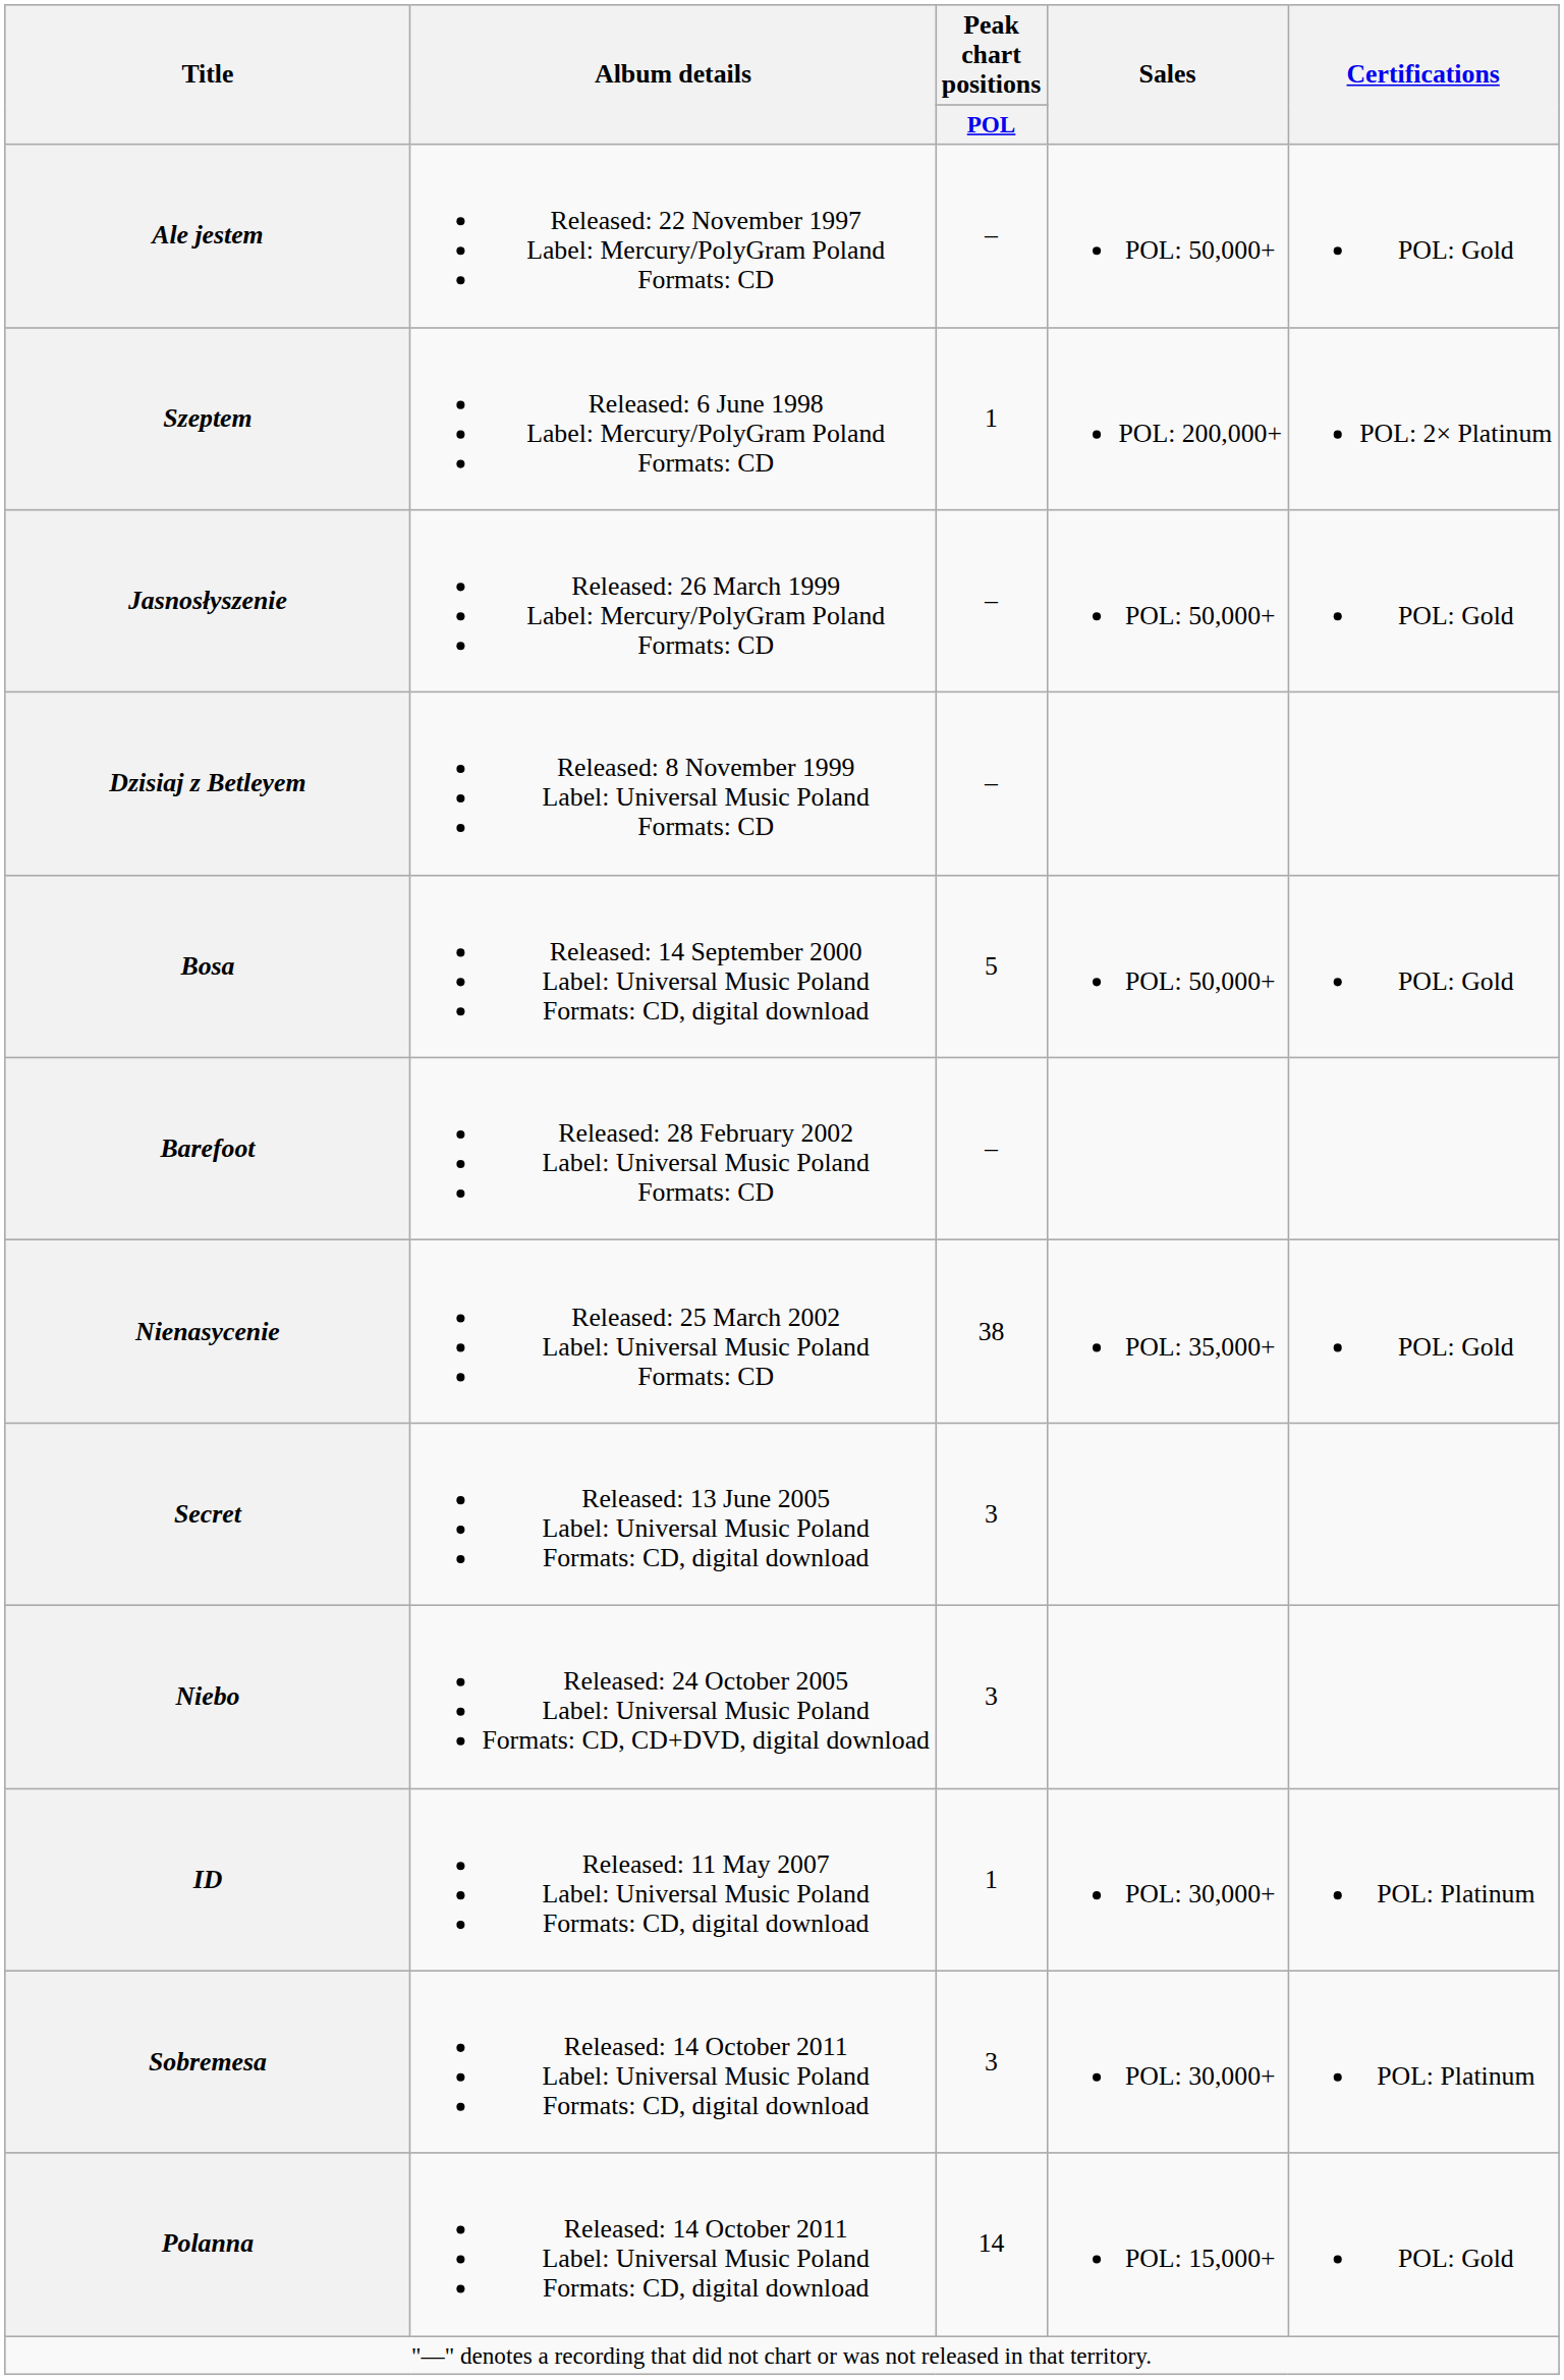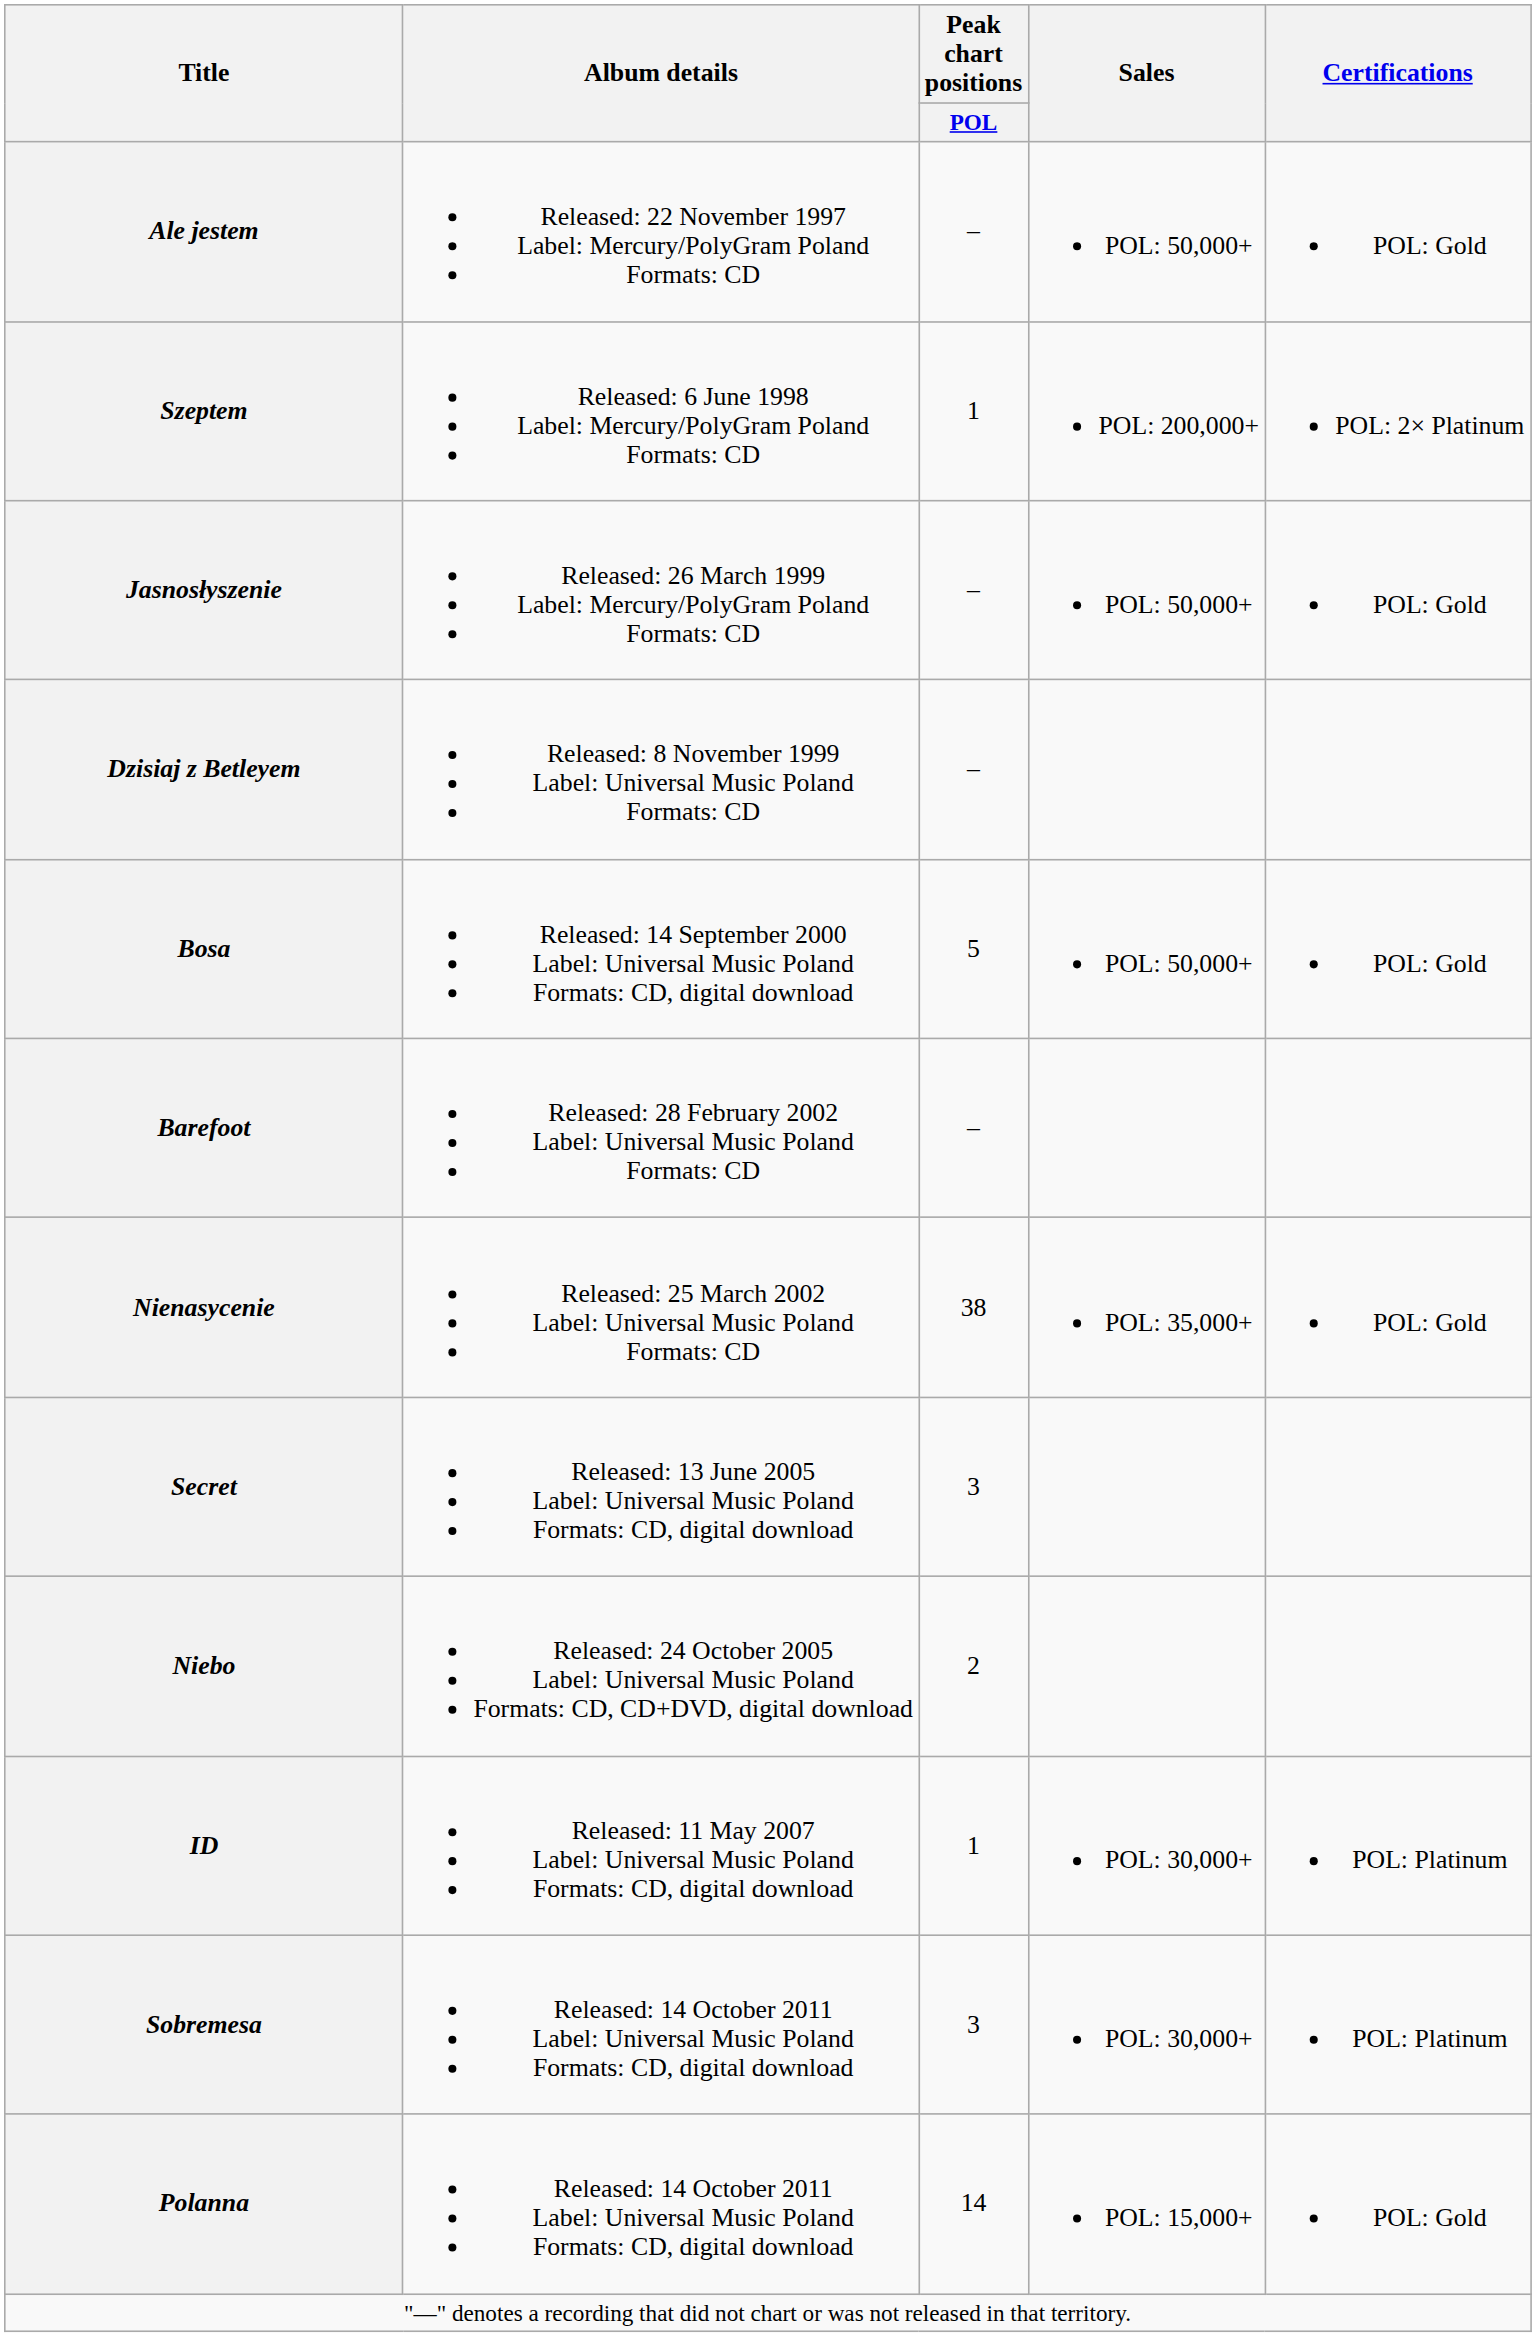Niebo | Peak chart positions / POL: 3 -> 2
